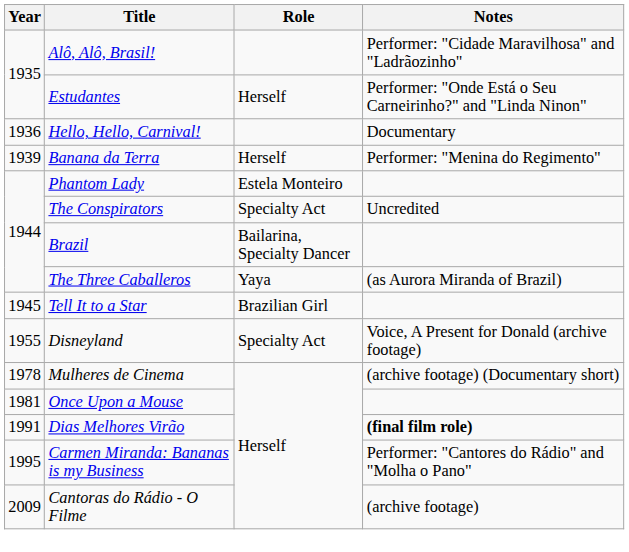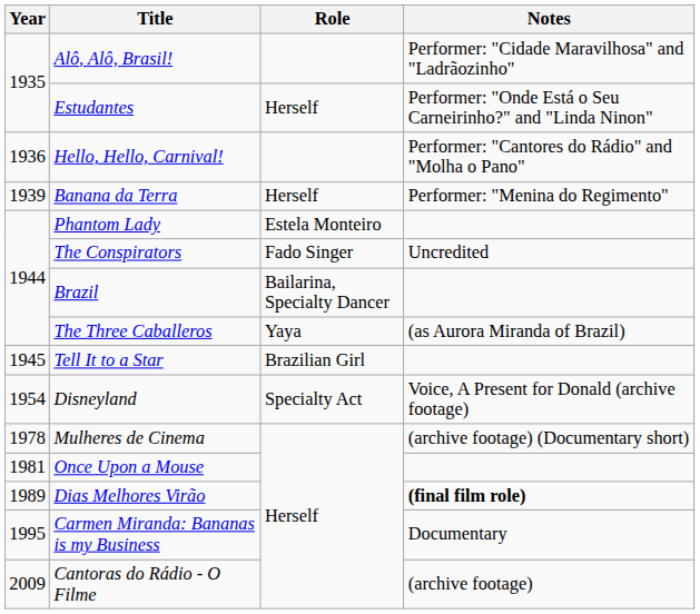Hello, Hello, Carnival! | Notes: Documentary -> Performer: "Cantores do Rádio" and "Molha o Pano"
The Conspirators | Role: Specialty Act -> Fado Singer
Disneyland | Year: 1955 -> 1954
Dias Melhores Virão | Year: 1991 -> 1989
Carmen Miranda: Bananas is my Business | Notes: Performer: "Cantores do Rádio" and "Molha o Pano" -> Documentary
